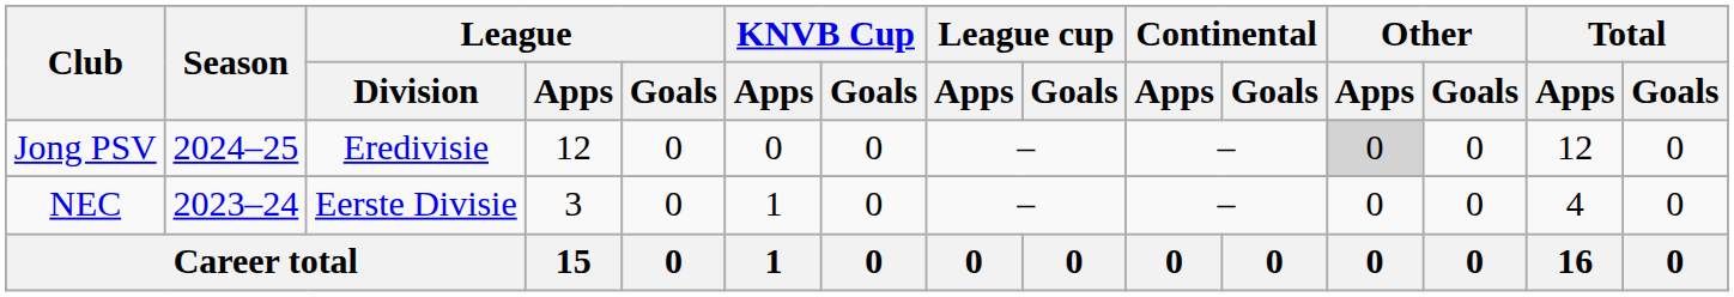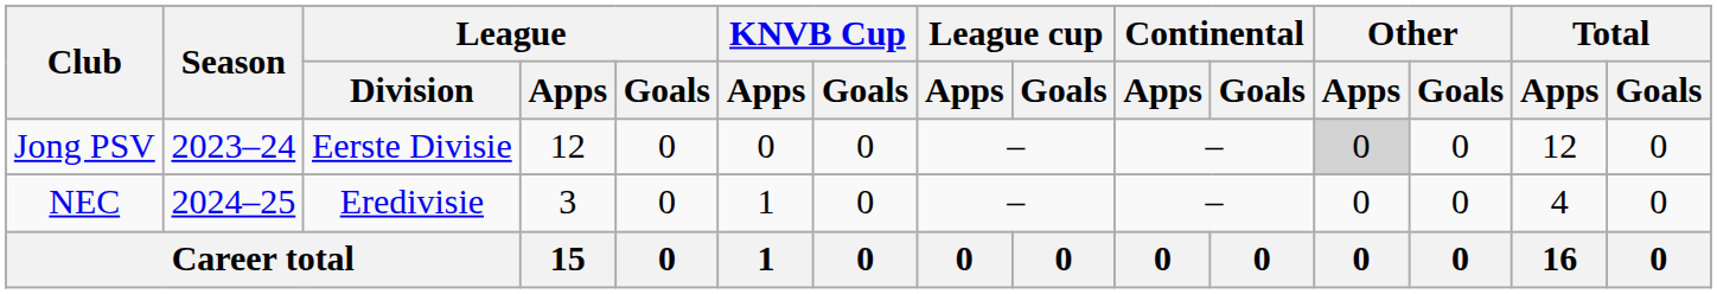Jong PSV | Season: 2024–25 -> 2023–24
Jong PSV | League / Division: Eredivisie -> Eerste Divisie
NEC | Season: 2023–24 -> 2024–25
NEC | League / Division: Eerste Divisie -> Eredivisie
